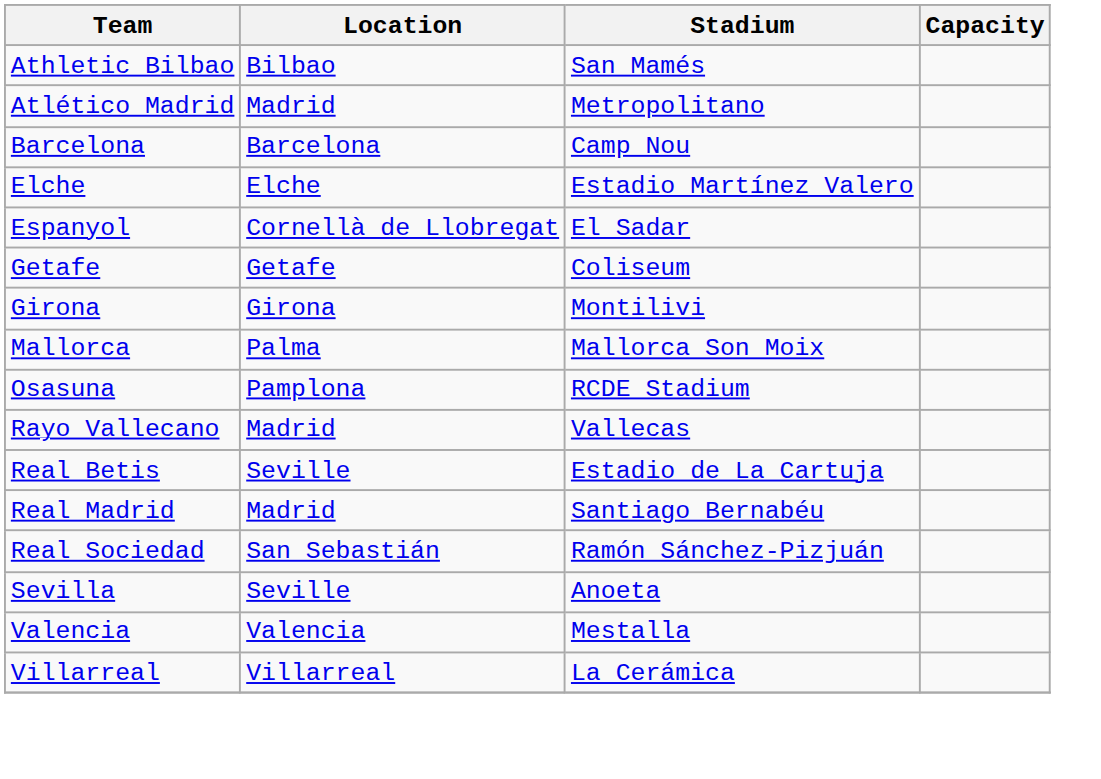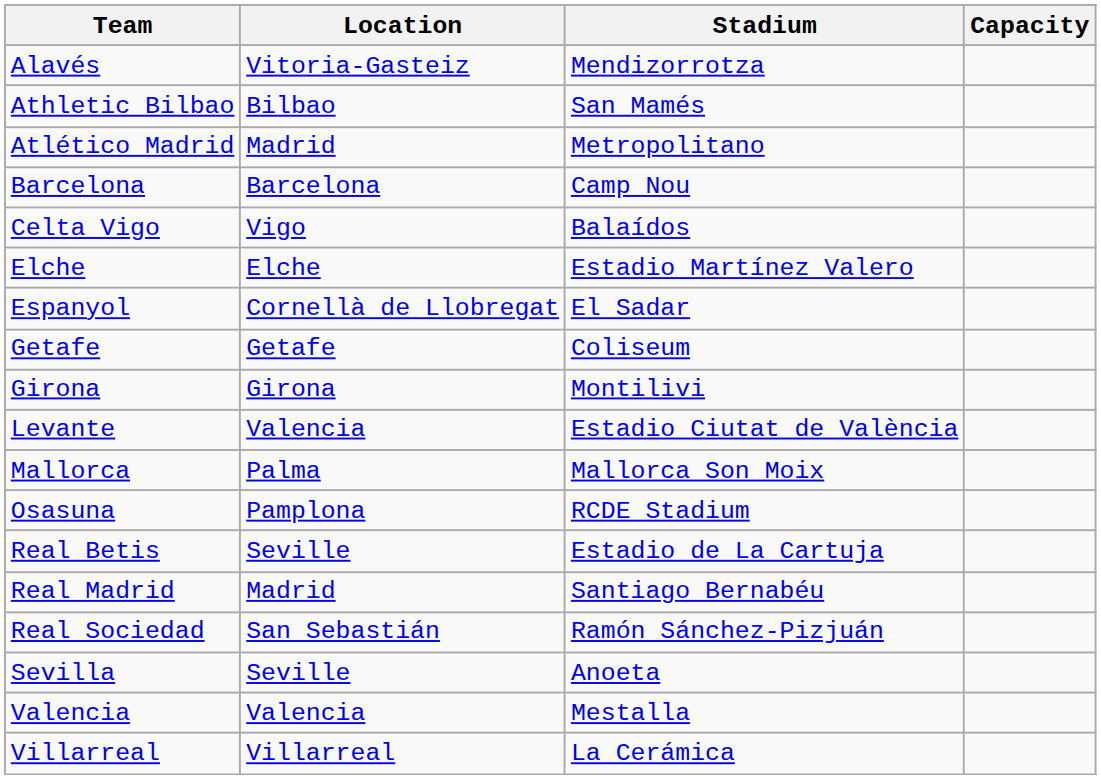+ row: Alavés | Vitoria-Gasteiz | Mendizorrotza
+ row: Celta Vigo | Vigo | Balaídos
+ row: Levante | Valencia | Estadio Ciutat de València
- row: Rayo Vallecano | Madrid | Vallecas
